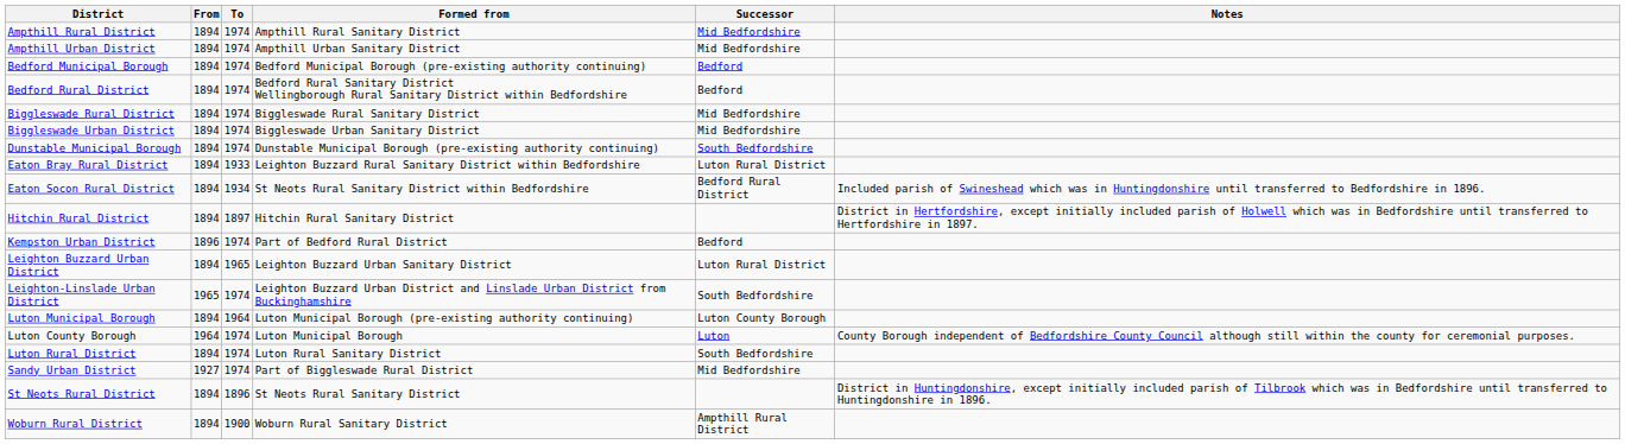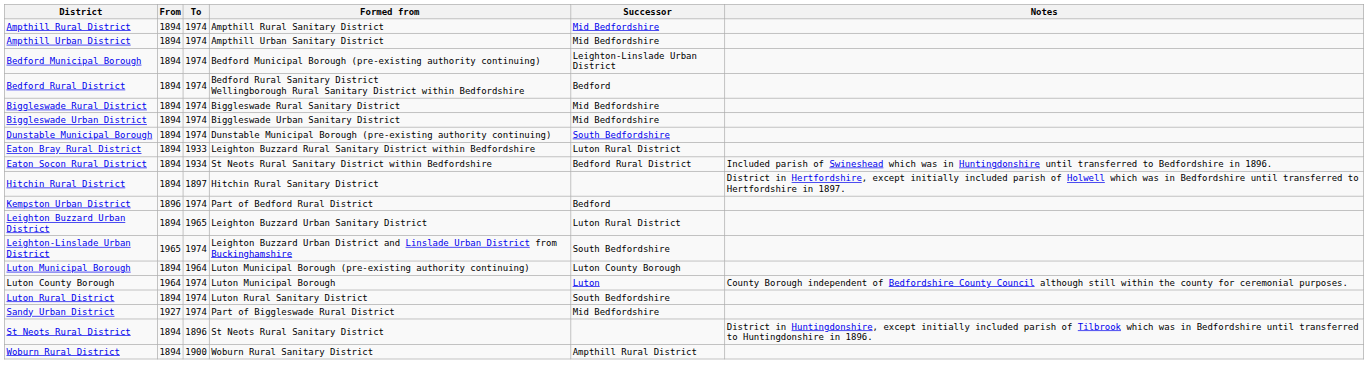Bedford Municipal Borough | Successor: Bedford -> Leighton-Linslade Urban District
